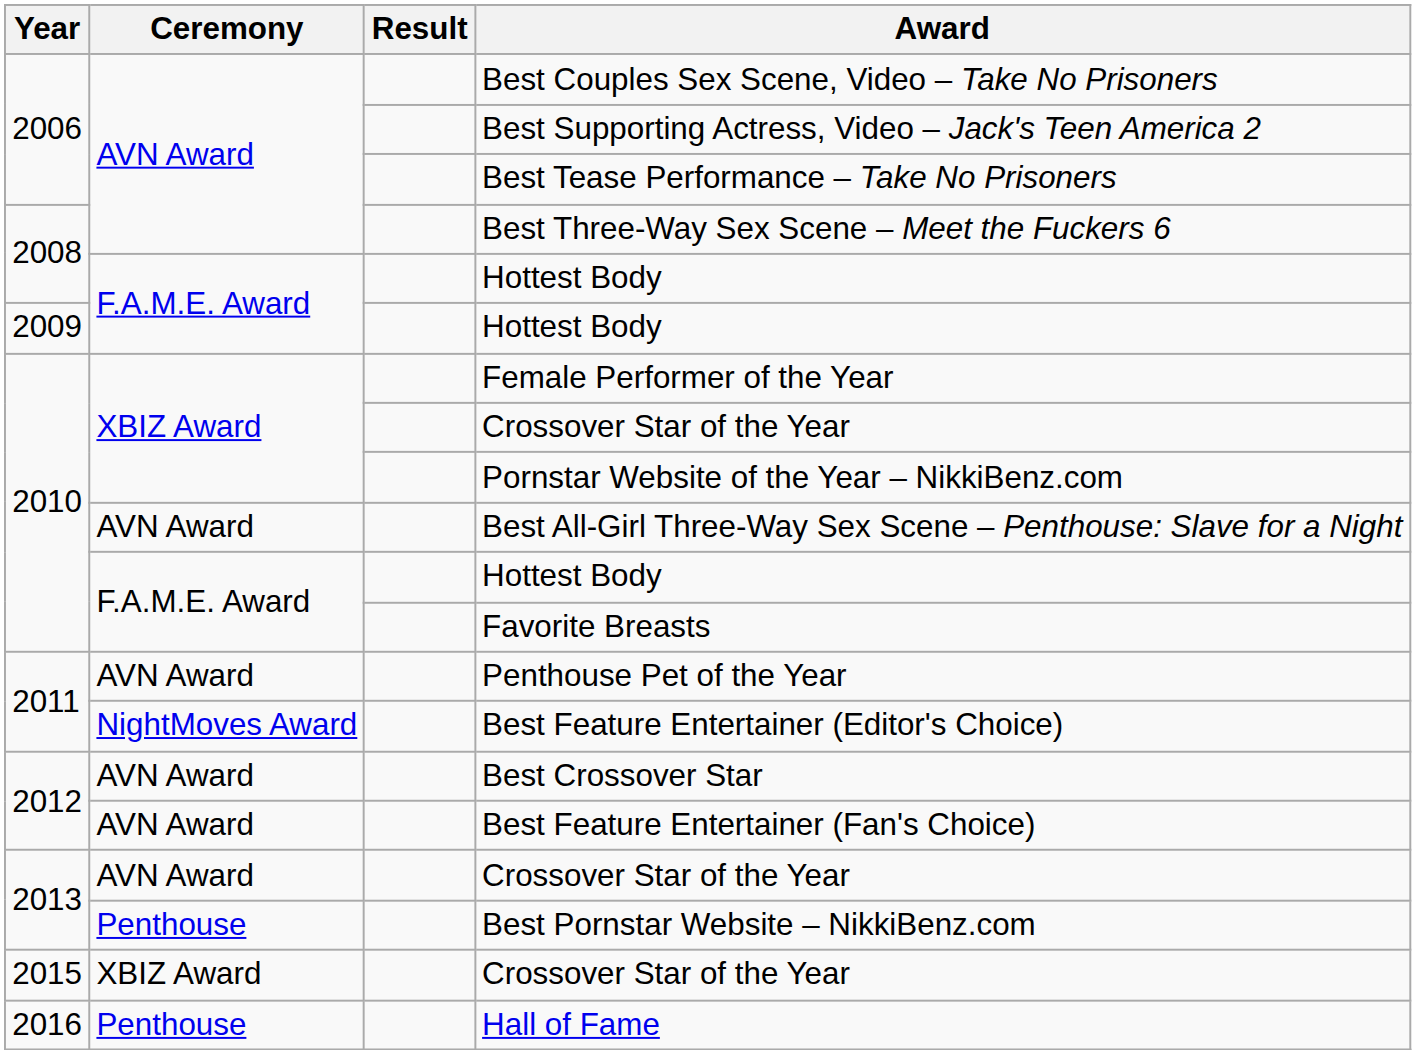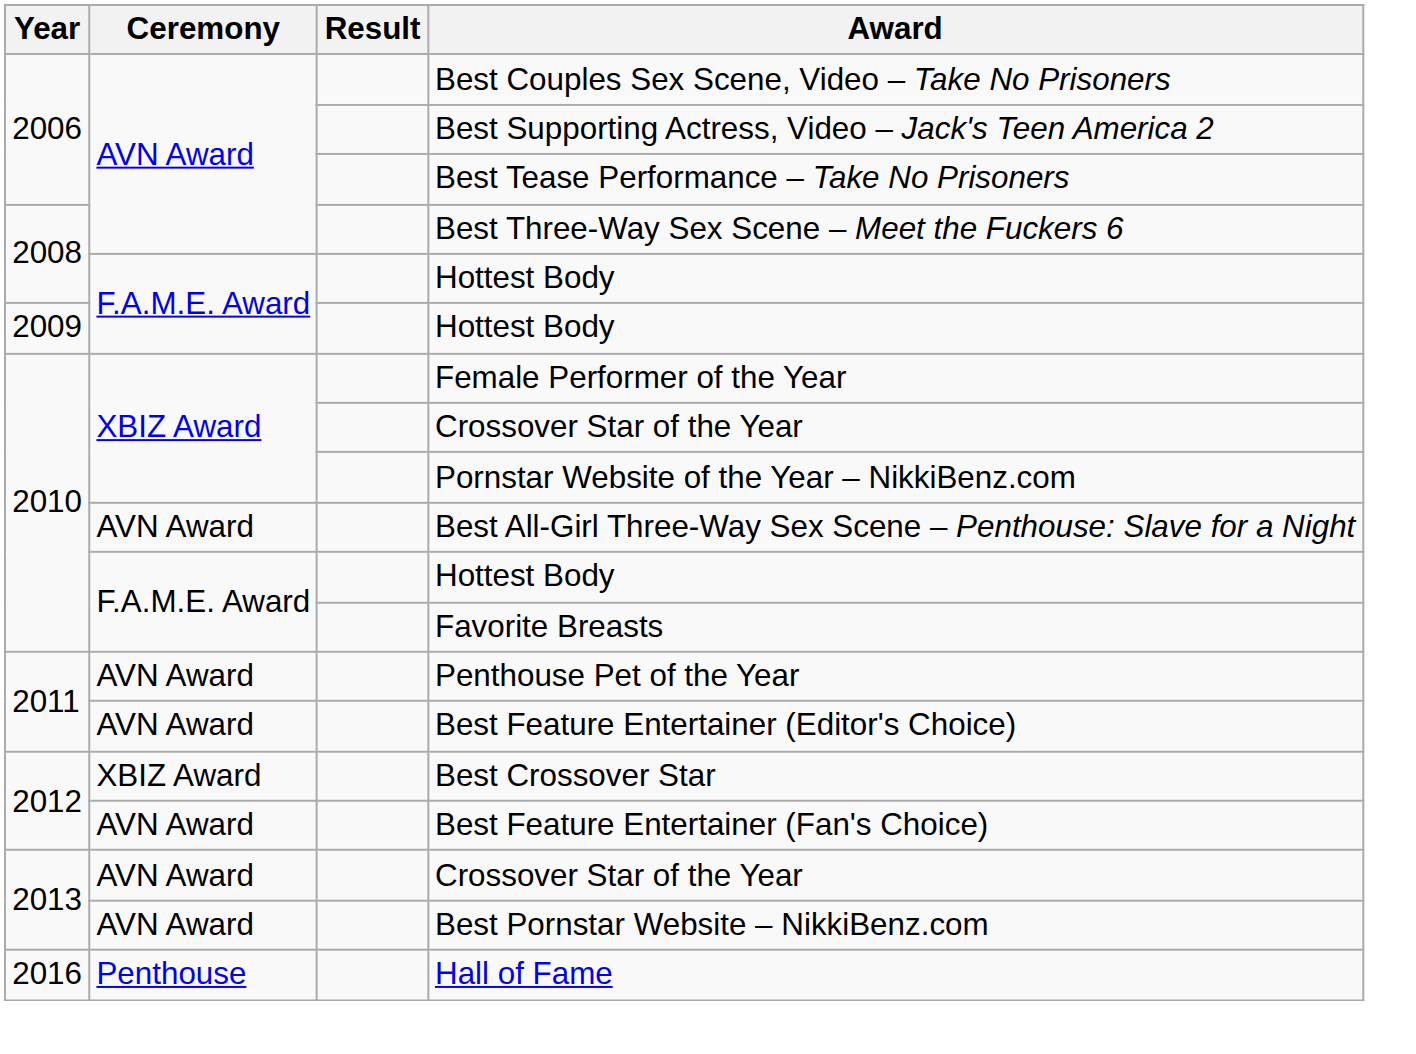Best Feature Entertainer (Editor's Choice) | Ceremony: NightMoves Award -> AVN Award
Best Crossover Star | Ceremony: AVN Award -> XBIZ Award
Best Pornstar Website – NikkiBenz.com | Ceremony: Penthouse -> AVN Award
- row: 2015 | XBIZ Award | Crossover Star of the Year
